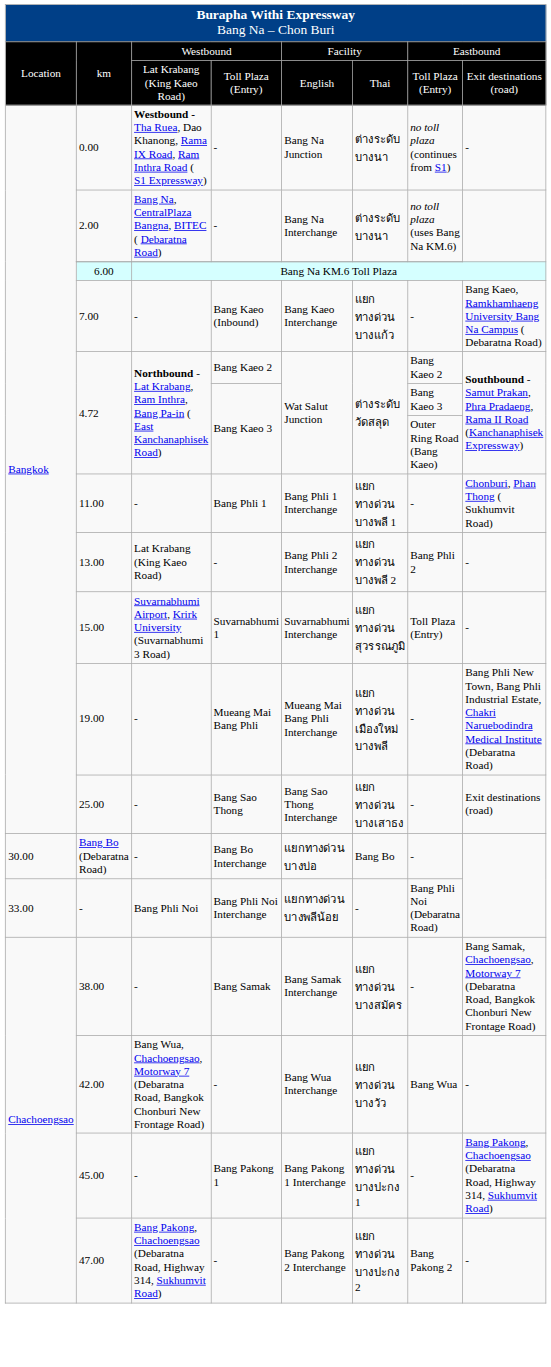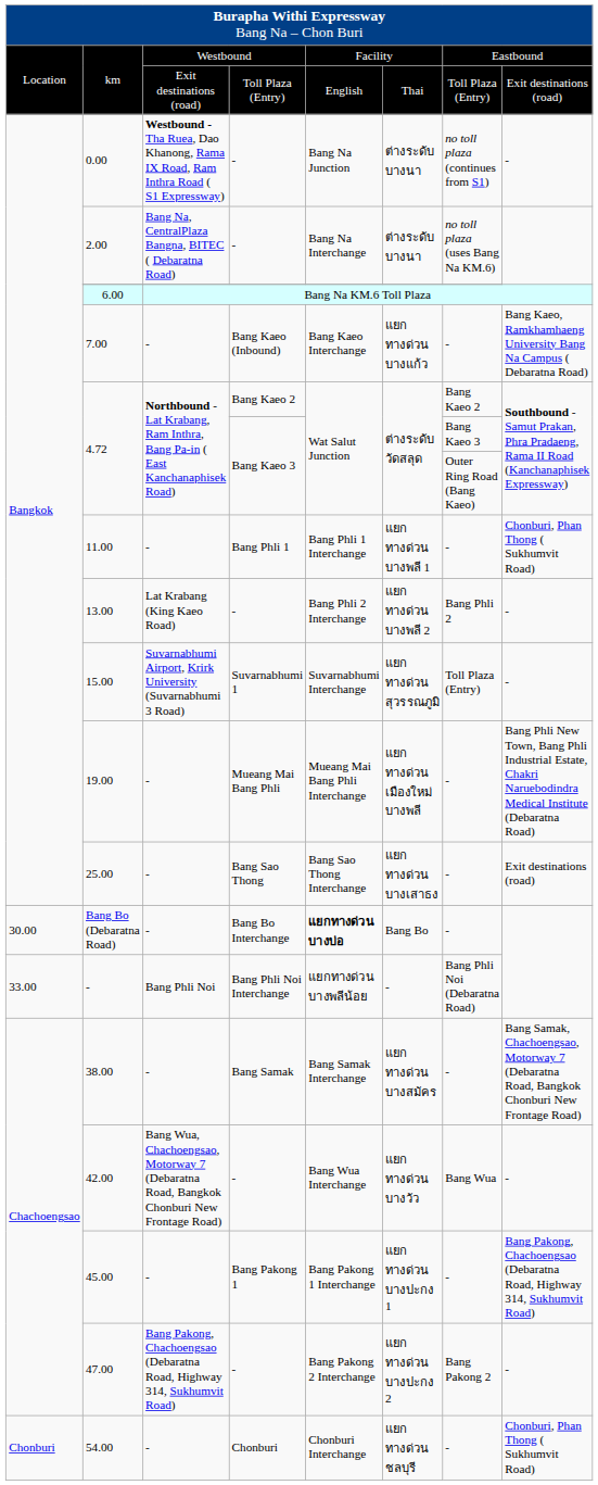km / Toll Plaza (Entry) | column 3: Lat Krabang (King Kaeo Road) -> Exit destinations (road)
Bang Bo (Debaratna Road) | column 5: normal -> bold
+ row: Chonburi | 54.00 | - | Chonburi | Chonburi Interchange | แยกทางด่วนชลบุรี | - | Chonburi, Phan Thong ( Sukhumvit Road)
